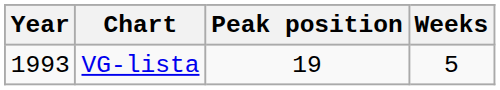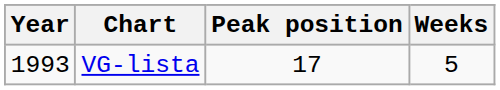VG-lista | Peak position: 19 -> 17
